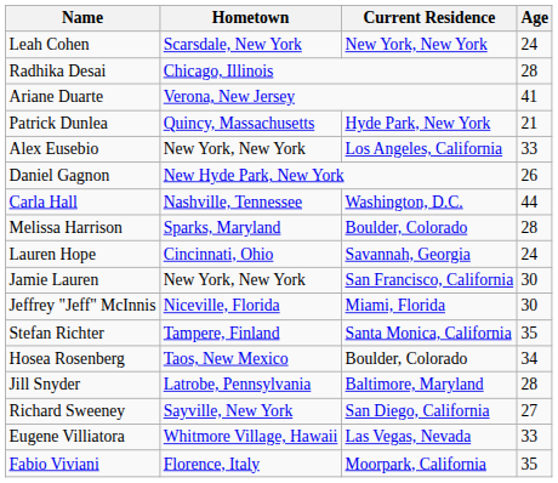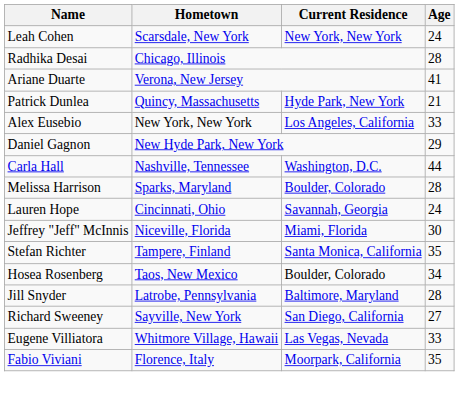Daniel Gagnon | Age: 26 -> 29
- row: Jamie Lauren | New York, New York | San Francisco, California | 30
